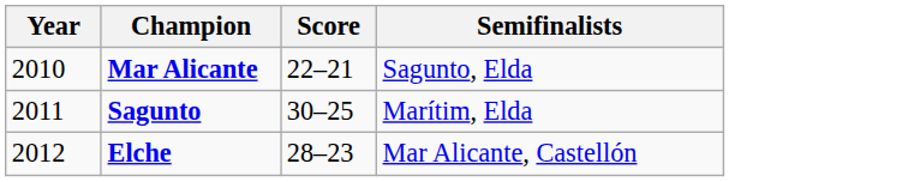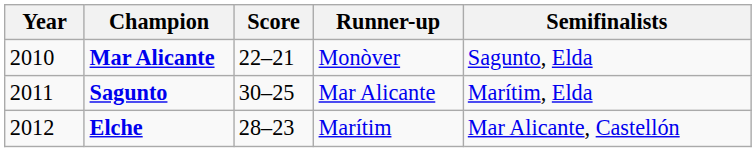+ column: Runner-up | Monòver | Mar Alicante | Marítim
